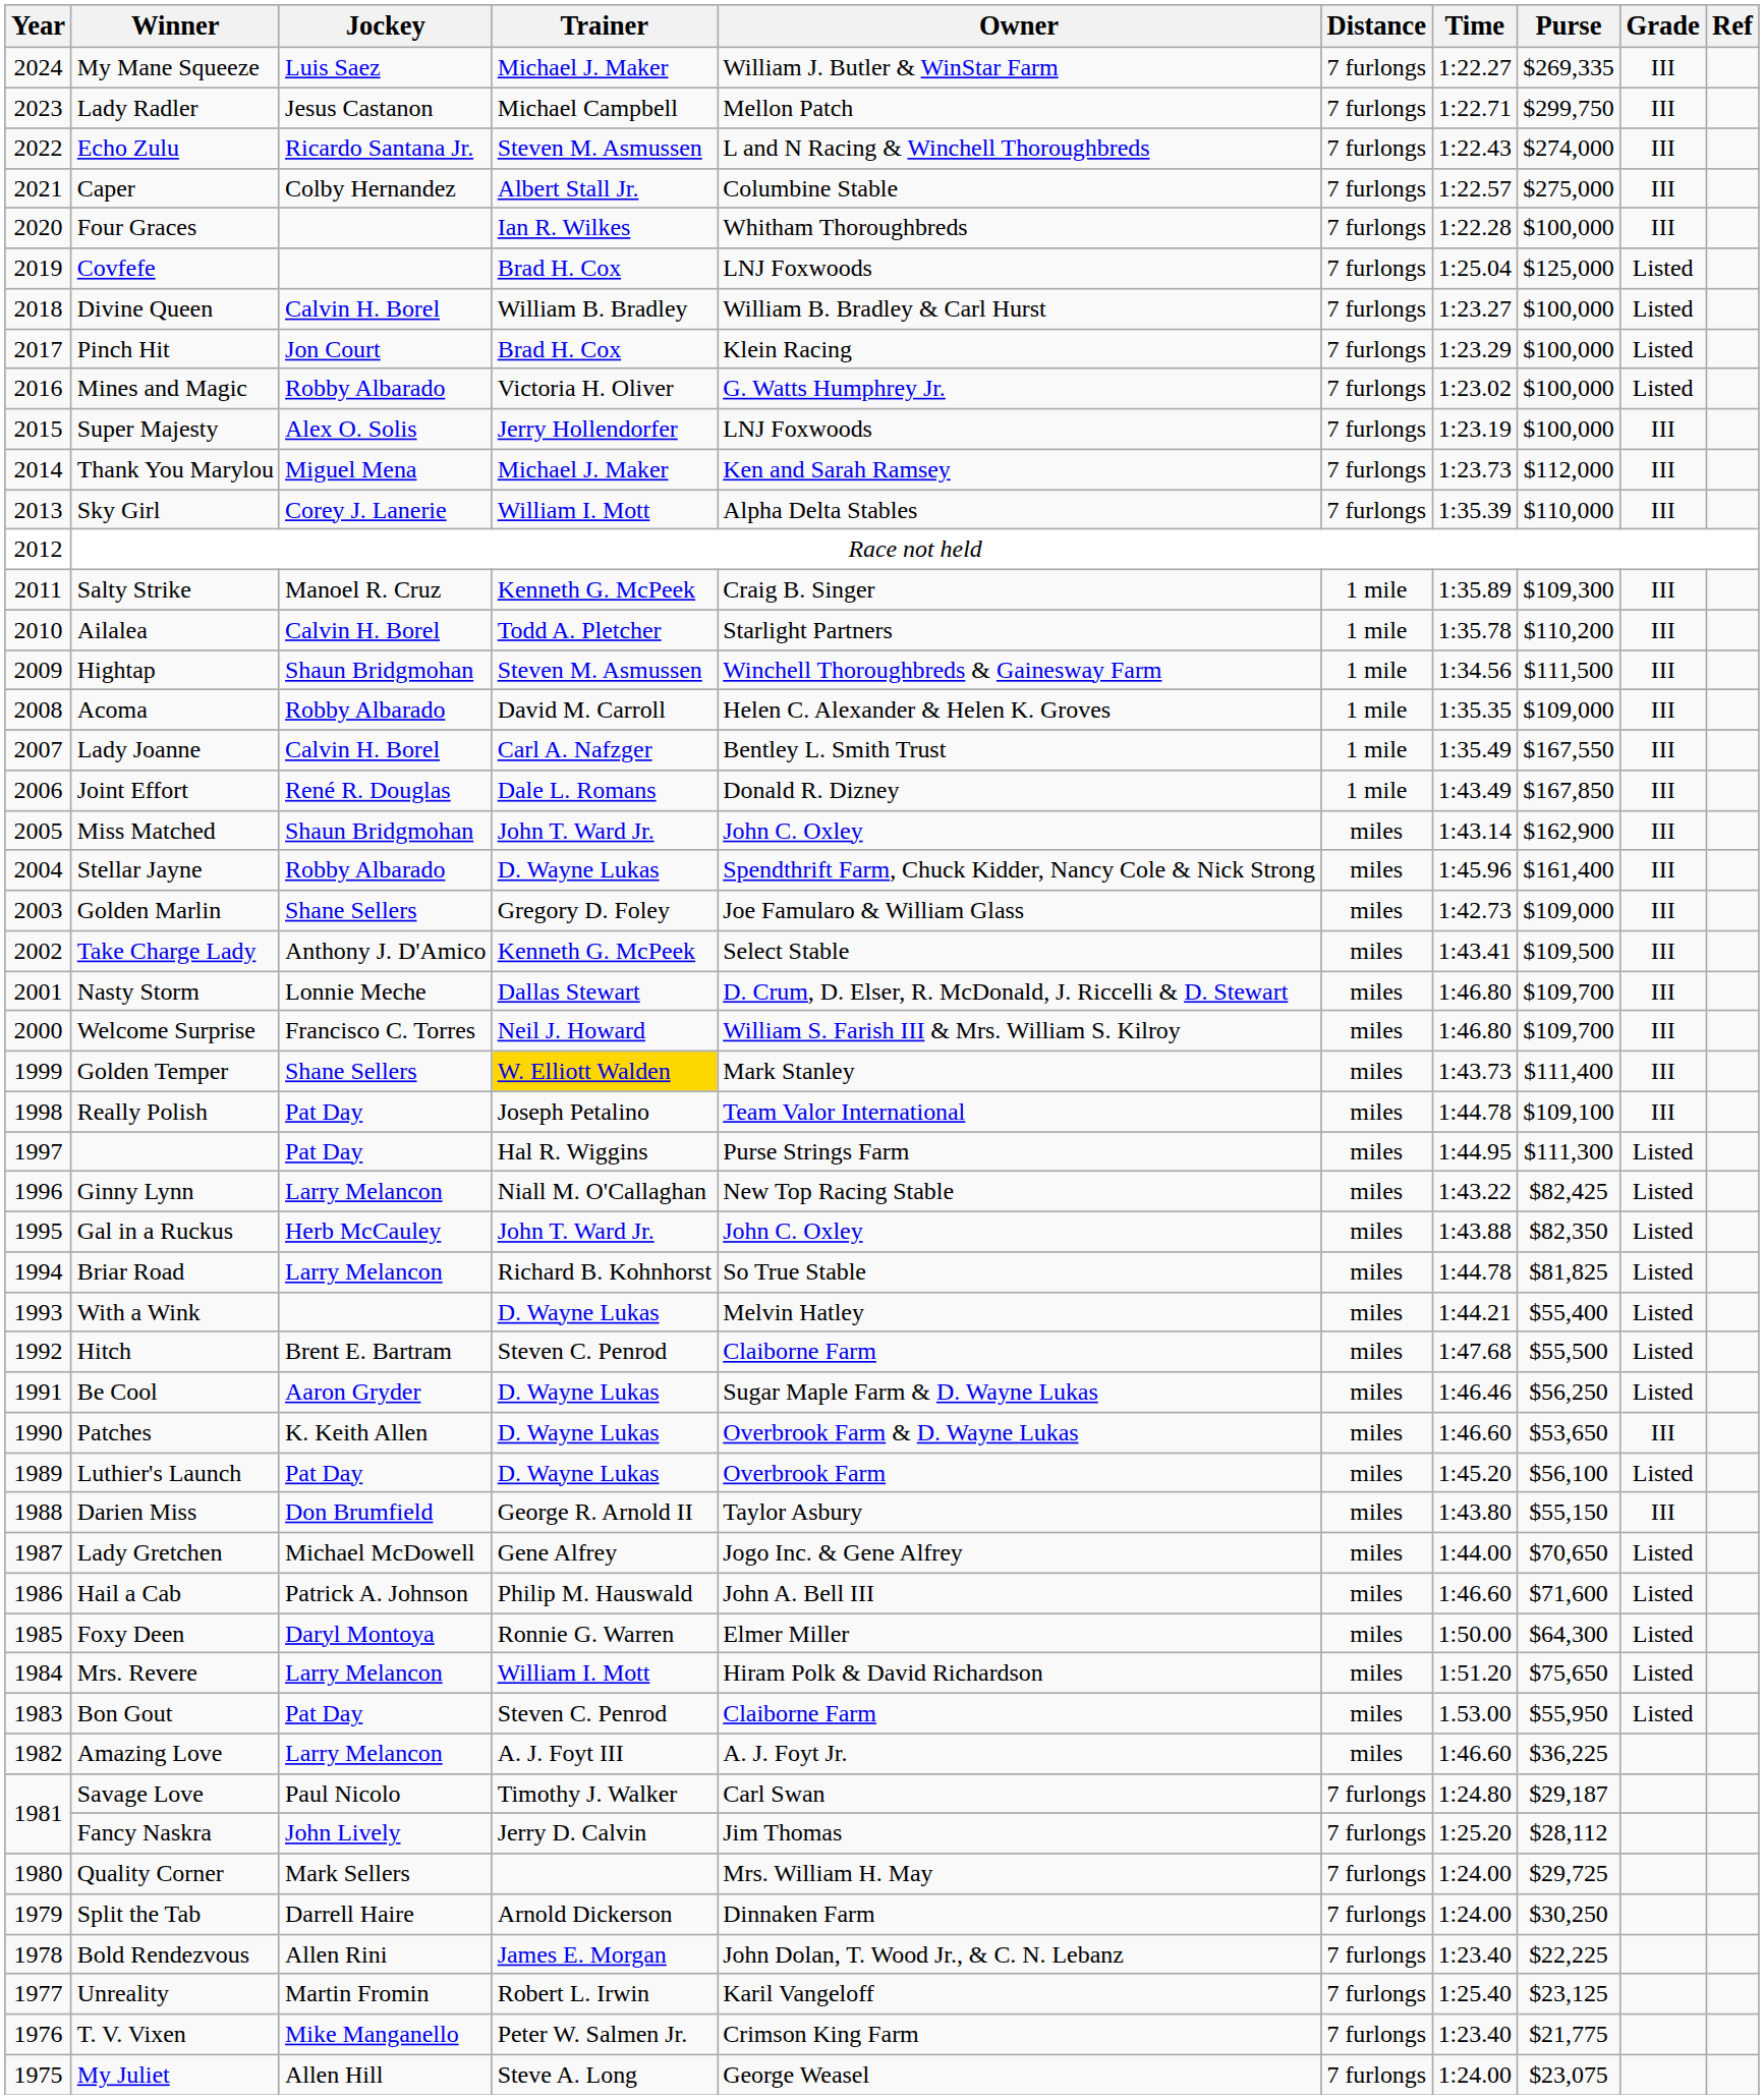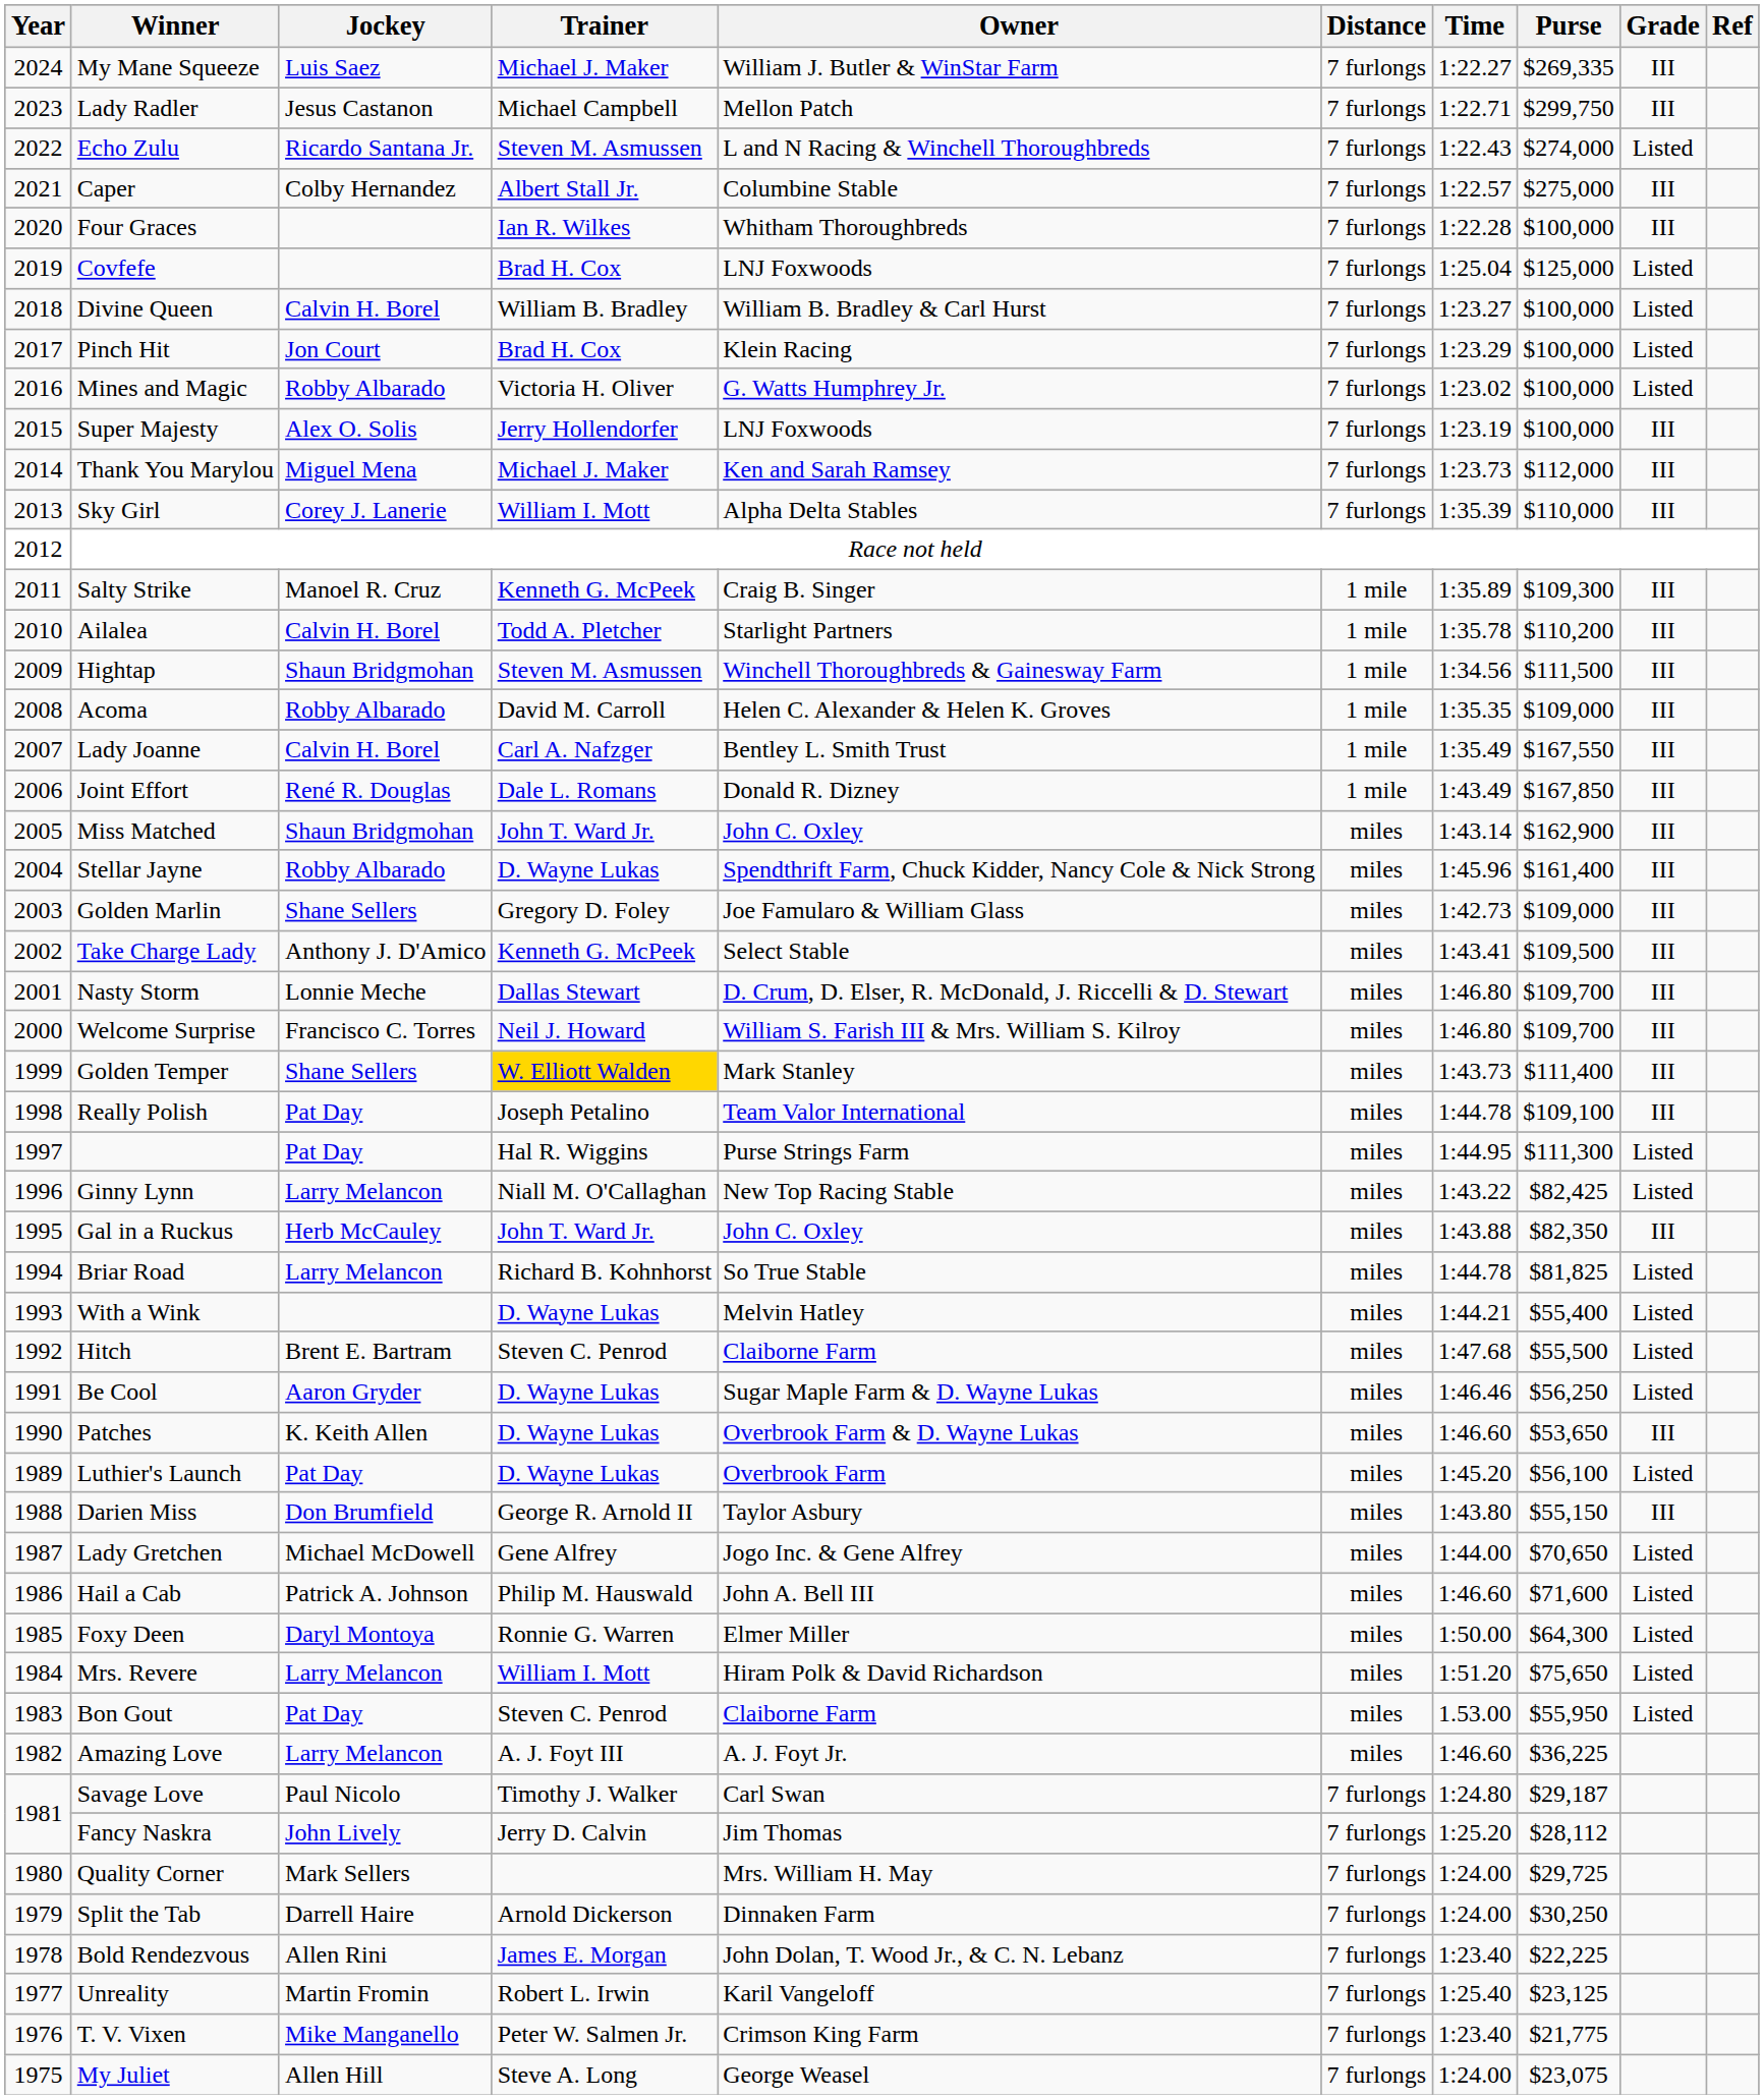Echo Zulu | Grade: III -> Listed
Gal in a Ruckus | Grade: Listed -> III
